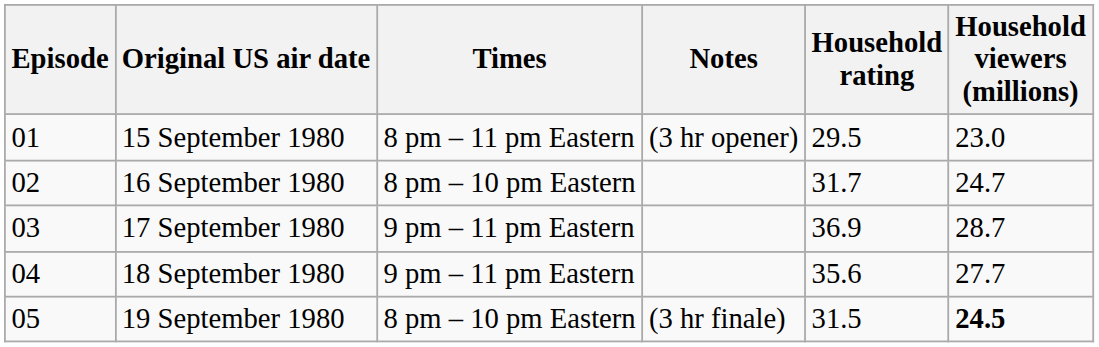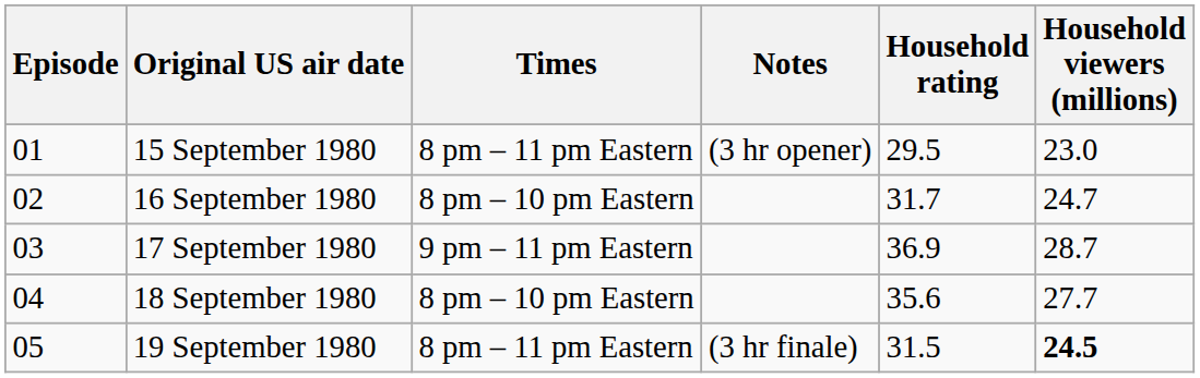18 September 1980 | Times: 9 pm – 11 pm Eastern -> 8 pm – 10 pm Eastern
19 September 1980 | Times: 8 pm – 10 pm Eastern -> 8 pm – 11 pm Eastern
